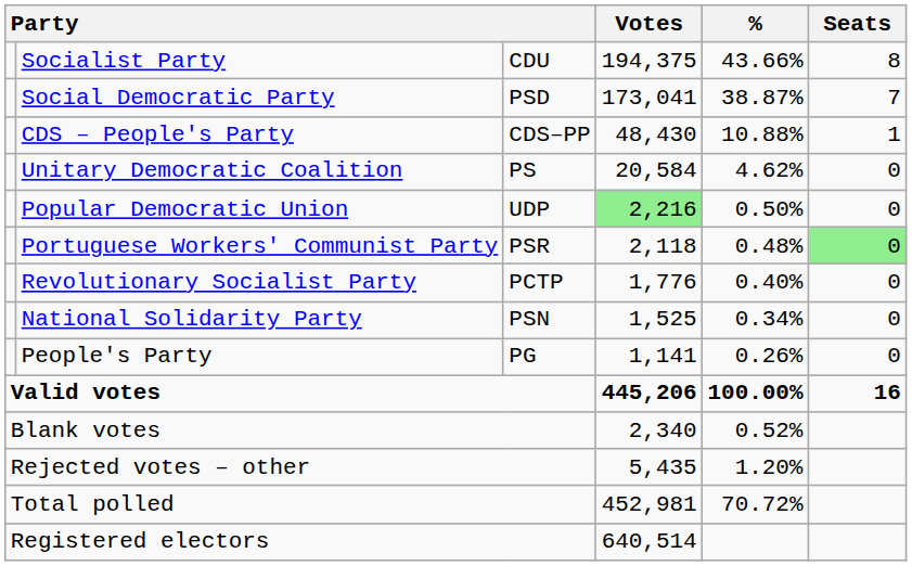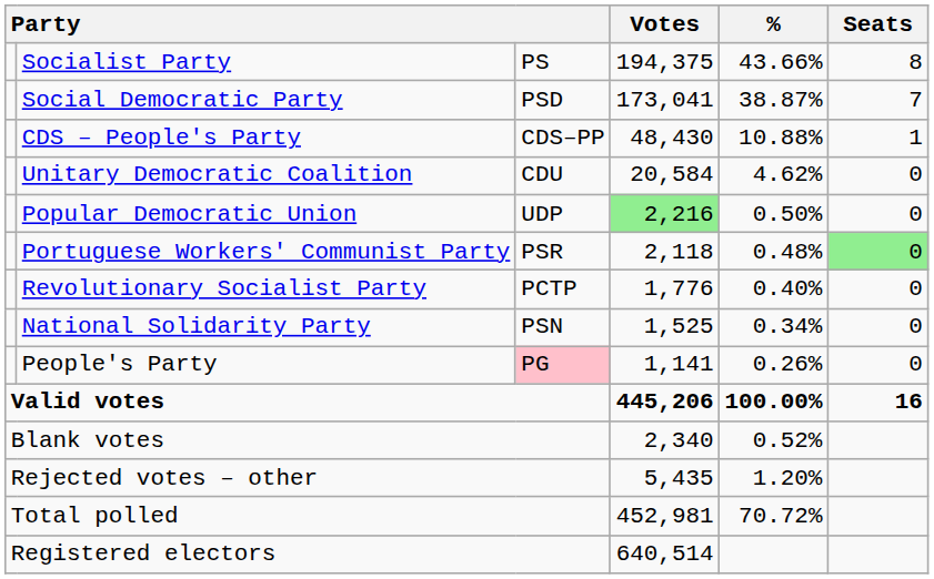Socialist Party | column 3: CDU -> PS
Unitary Democratic Coalition | column 3: PS -> CDU
People's Party | column 3: no background -> pink background
